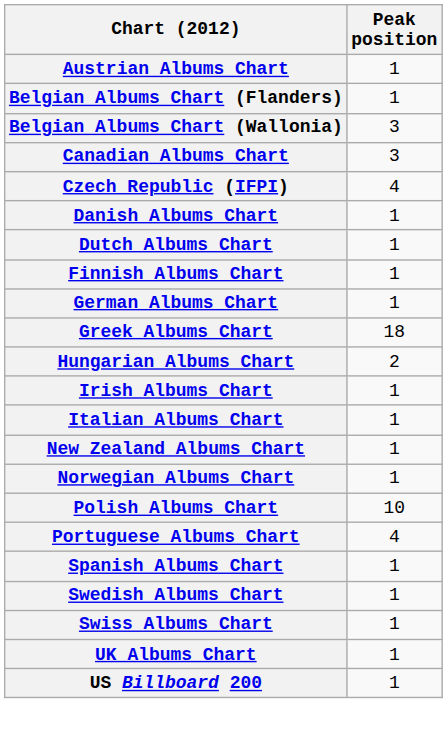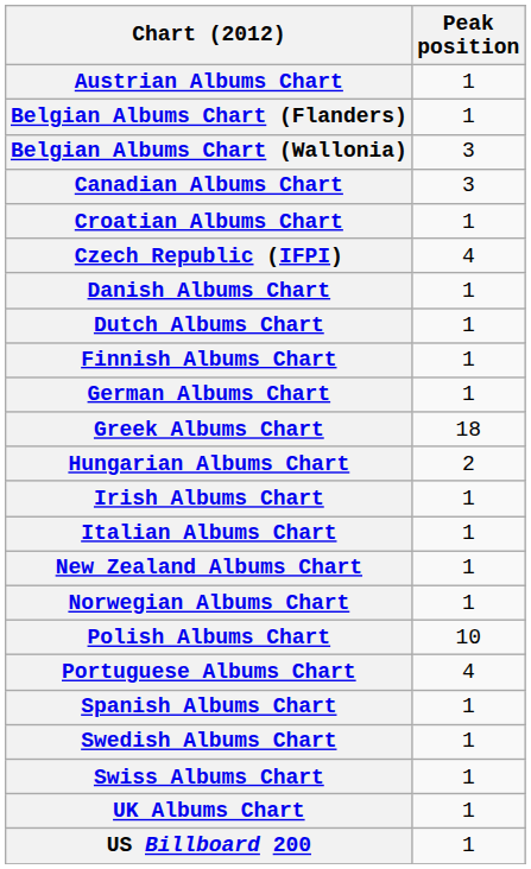+ row: Croatian Albums Chart | 1
